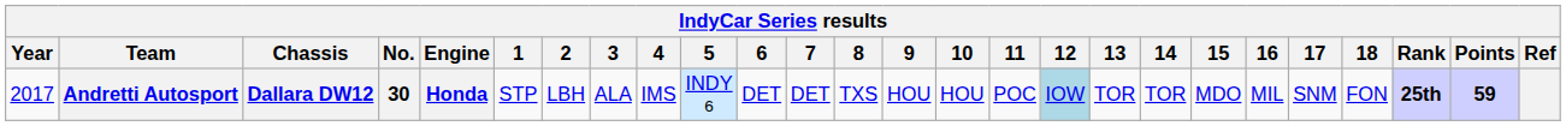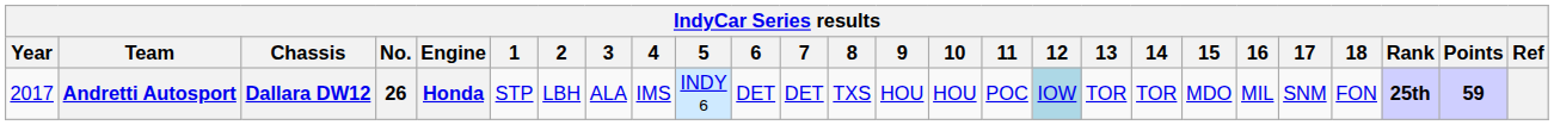Andretti Autosport | No.: 30 -> 26
